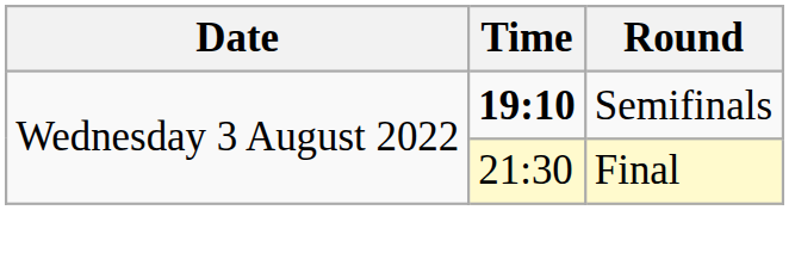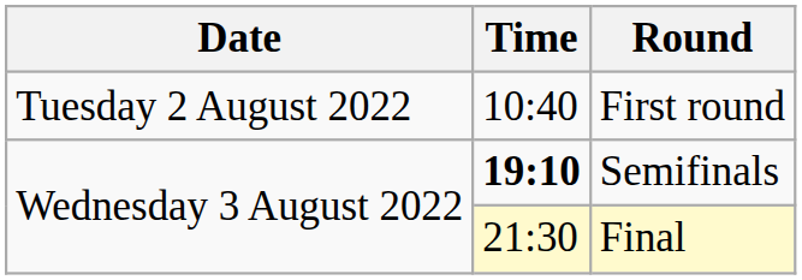+ row: Tuesday 2 August 2022 | 10:40 | First round
